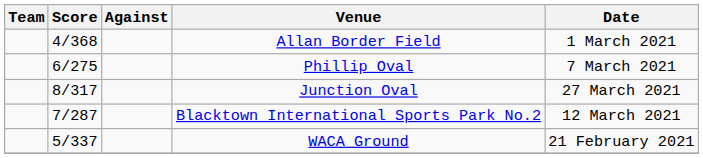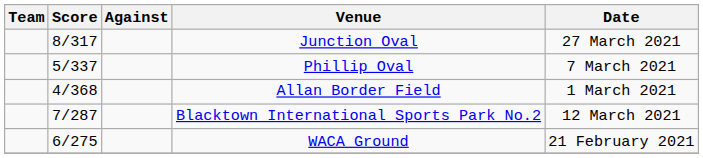rows swapped: Allan Border Field <-> Junction Oval
Phillip Oval | Score: 6/275 -> 5/337
WACA Ground | Score: 5/337 -> 6/275
